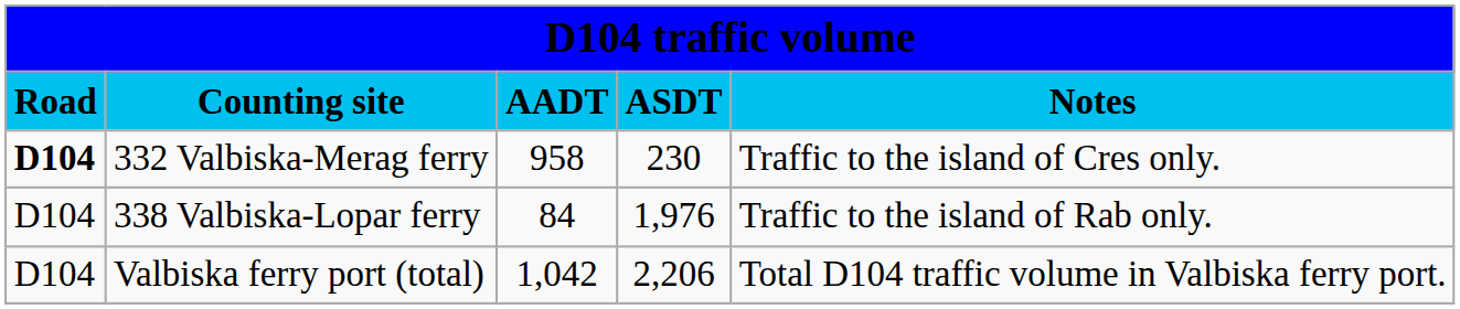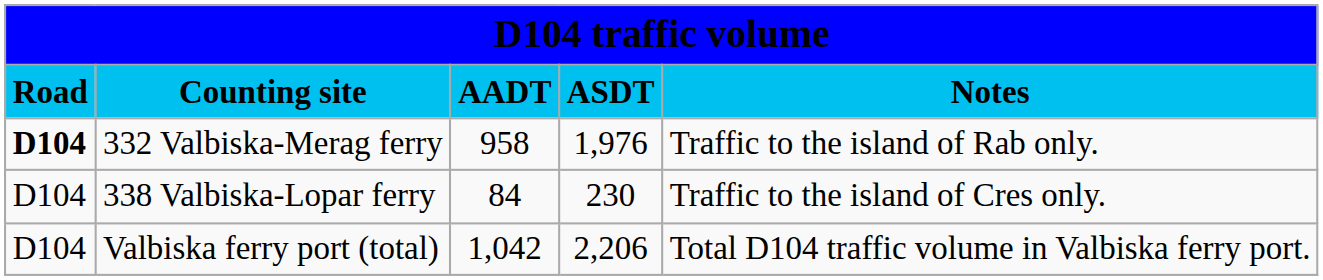332 Valbiska-Merag ferry | column 4: 230 -> 1,976
332 Valbiska-Merag ferry | column 5: Traffic to the island of Cres only. -> Traffic to the island of Rab only.
338 Valbiska-Lopar ferry | column 4: 1,976 -> 230
338 Valbiska-Lopar ferry | column 5: Traffic to the island of Rab only. -> Traffic to the island of Cres only.
